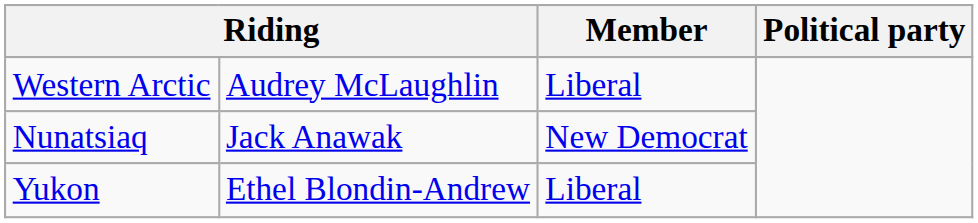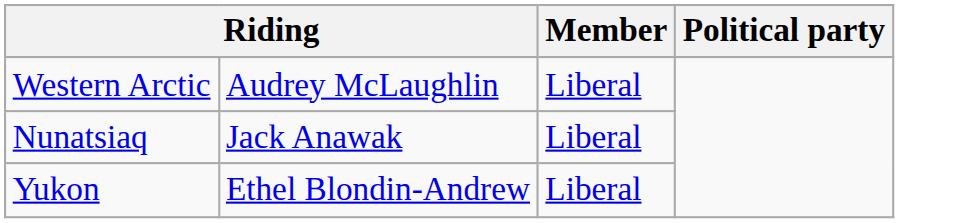Nunatsiaq | Member: New Democrat -> Liberal
